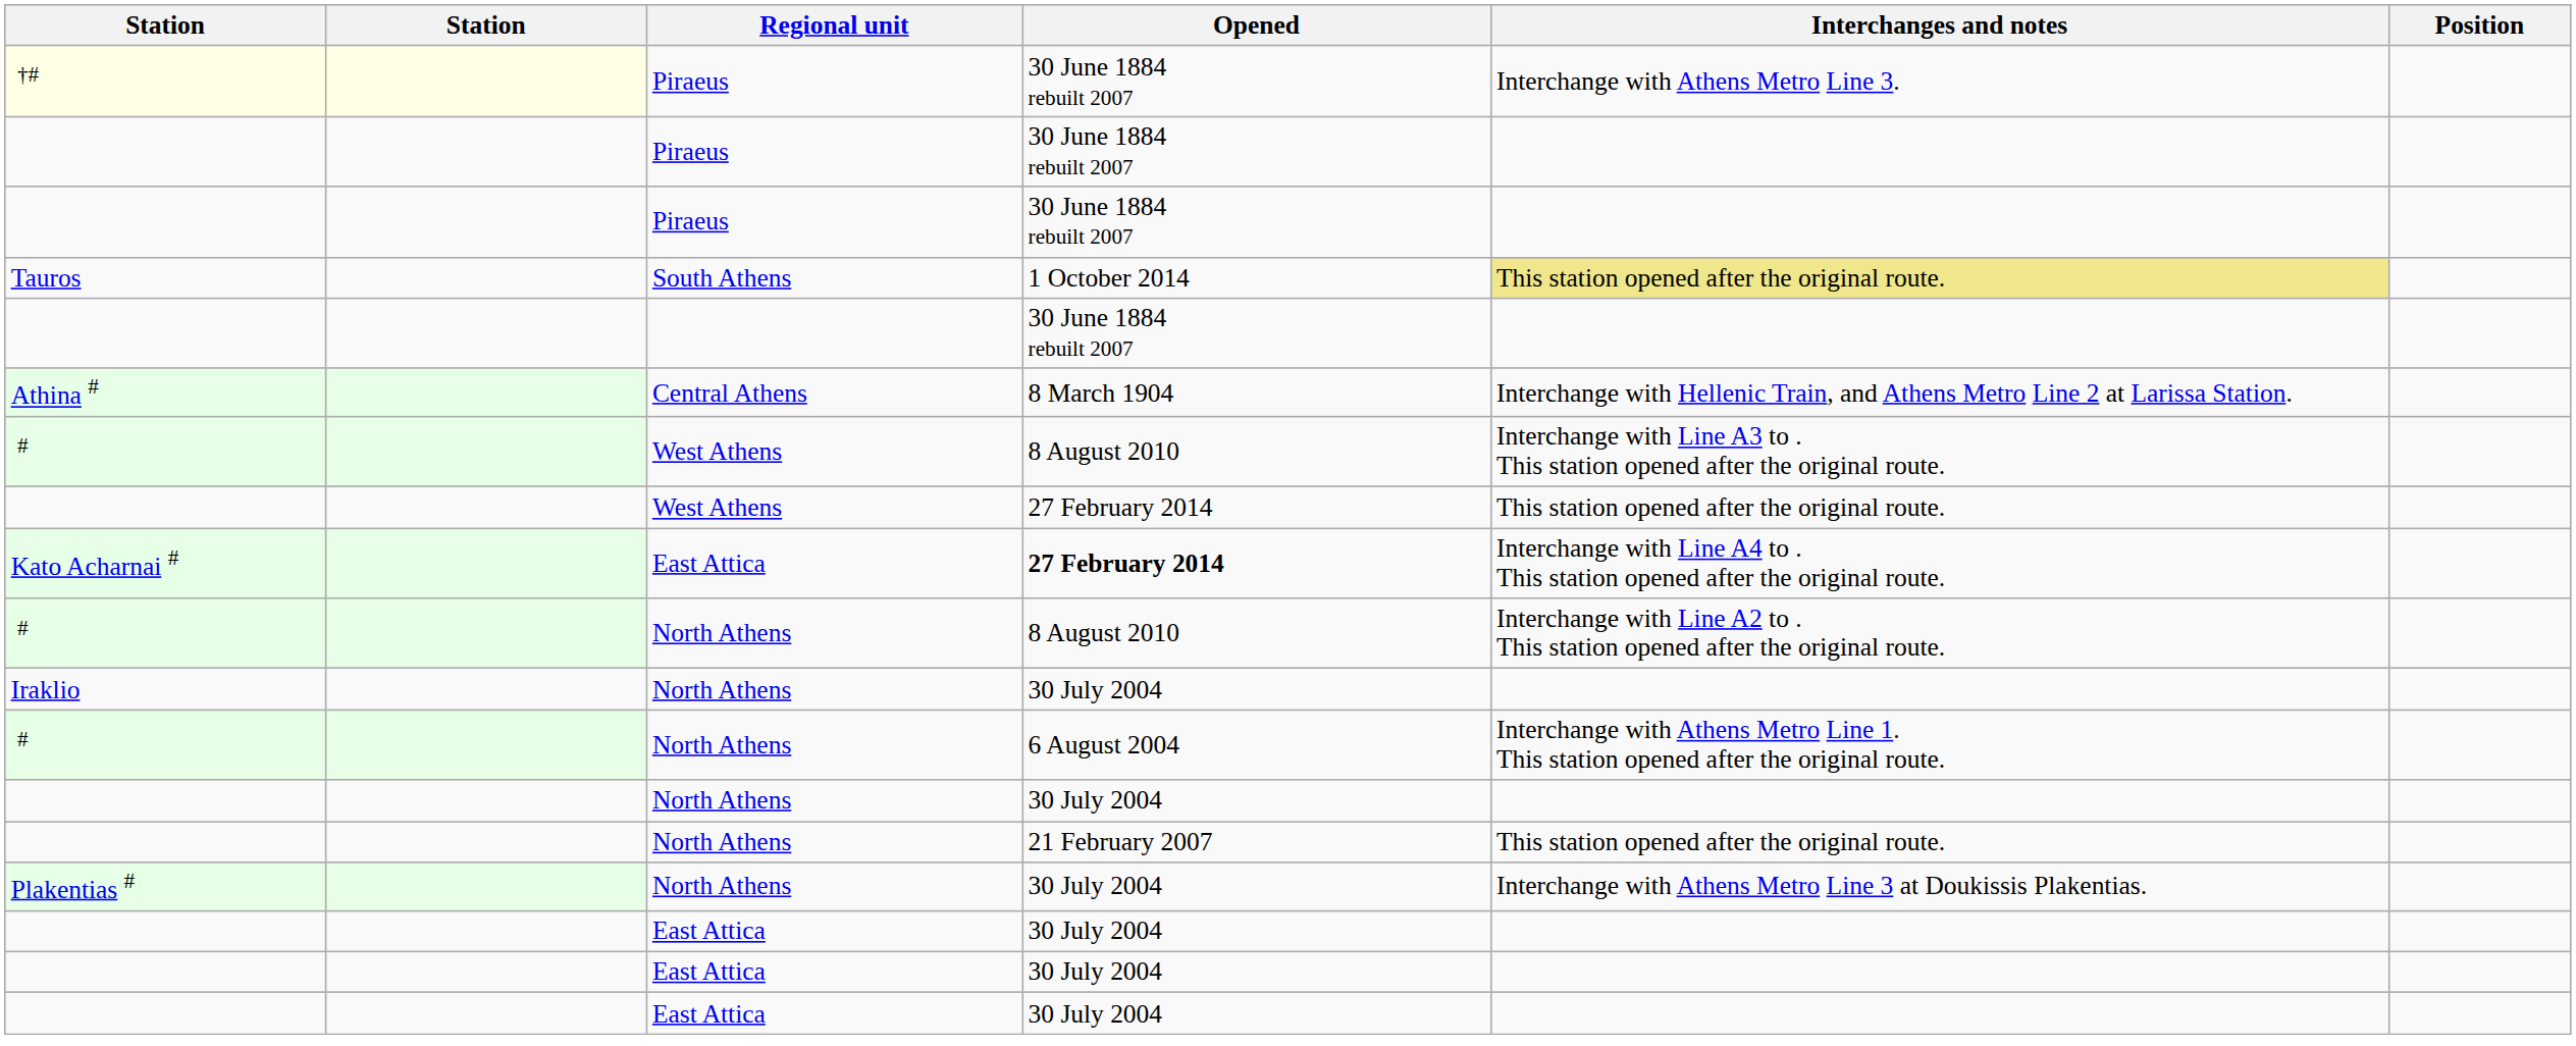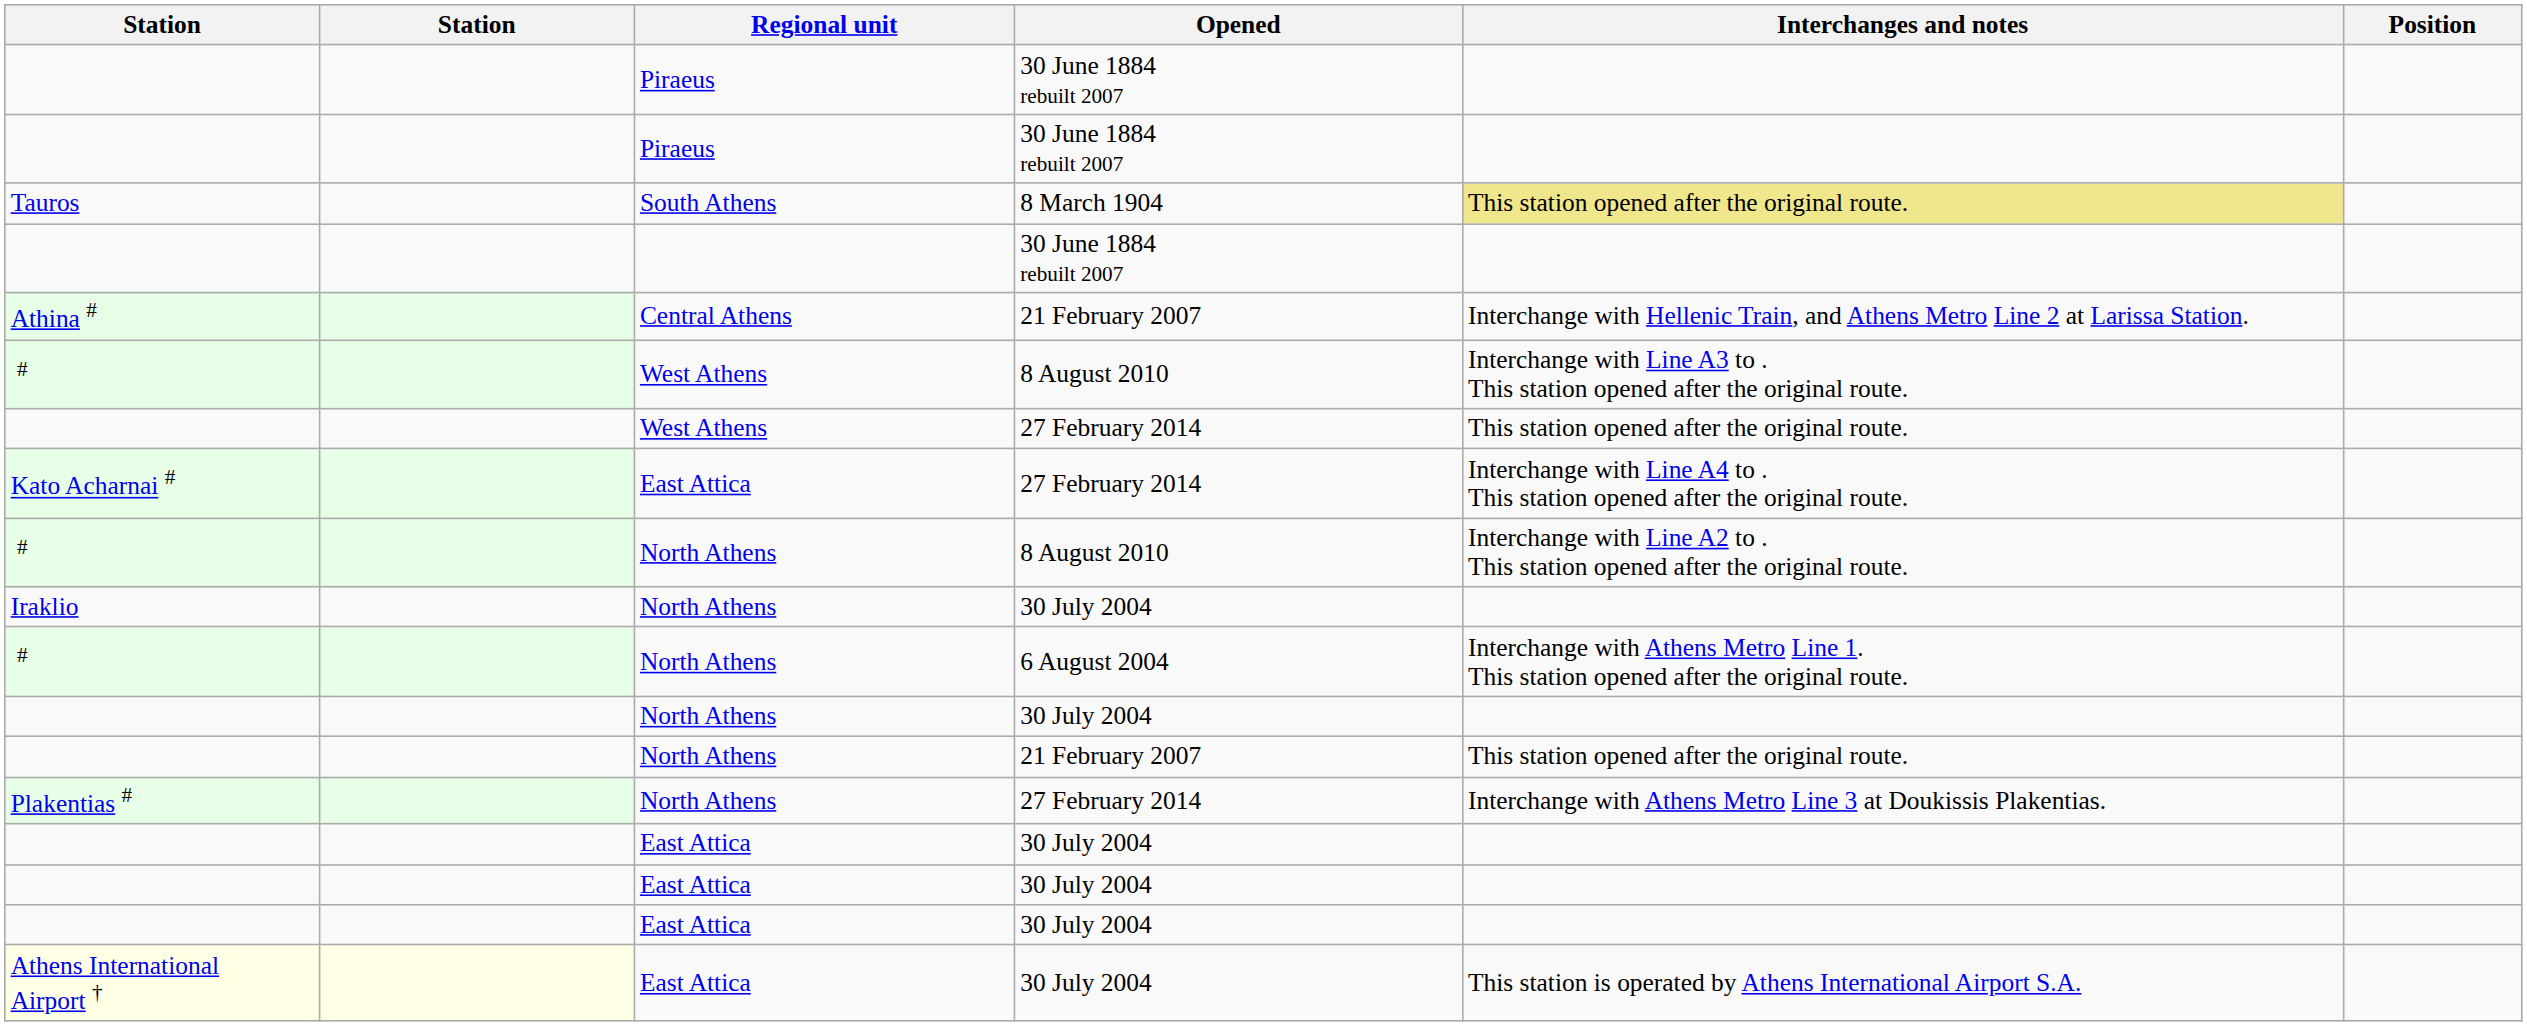- row: †# | Piraeus | 30 June 1884 rebuilt 2007 | Interchange with Athens Metro Line 3.
Tauros | Opened: 1 October 2014 -> 8 March 1904
Athina # | Opened: 8 March 1904 -> 21 February 2007
Kato Acharnai # | Opened: bold -> normal
Plakentias # | Opened: 30 July 2004 -> 27 February 2014
+ row: Athens International Airport † | East Attica | 30 July 2004 | This station is operated by Athens International Airport S.A.
